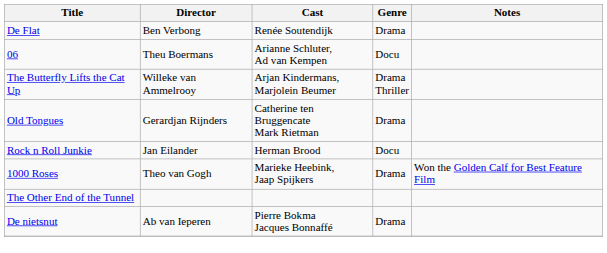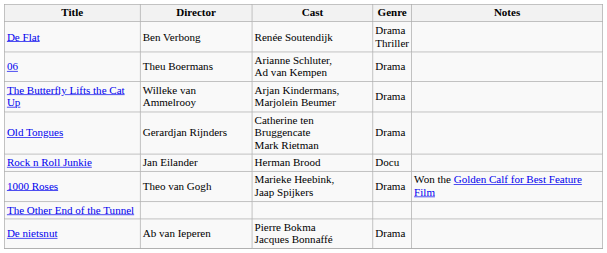De Flat | Genre: Drama -> Drama Thriller
06 | Genre: Docu -> Drama
The Butterfly Lifts the Cat Up | Genre: Drama Thriller -> Drama
